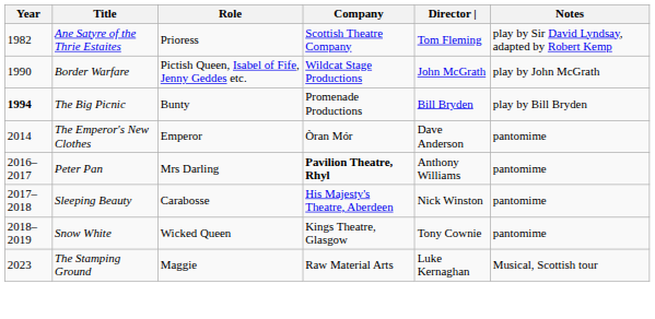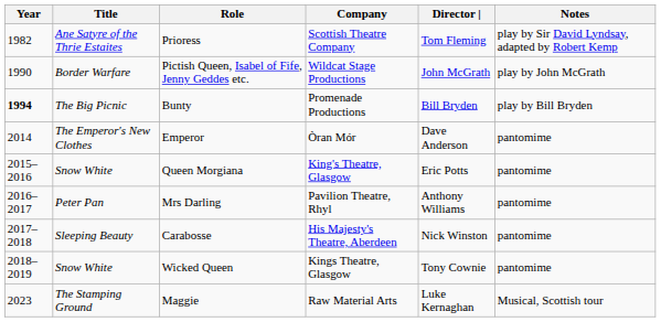+ row: 2015–2016 | Snow White | Queen Morgiana | King's Theatre, Glasgow | Eric Potts | pantomime
Mrs Darling | Company: bold -> normal
